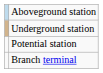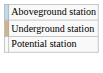- row: Branch terminal
